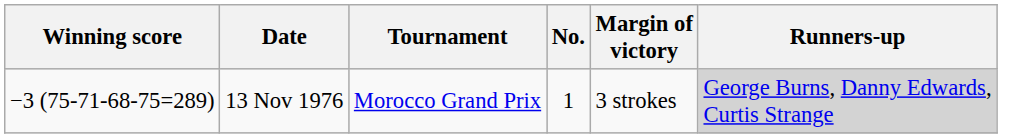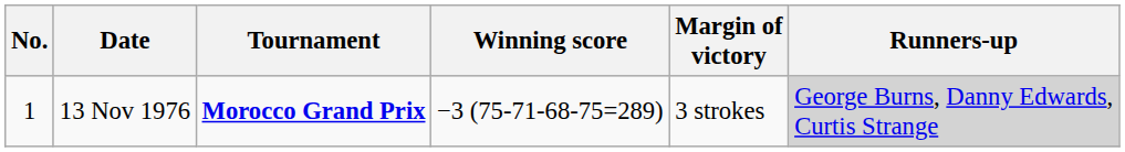columns swapped: No. <-> Winning score
13 Nov 1976 | Tournament: normal -> bold
